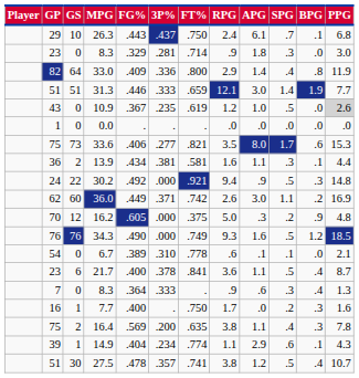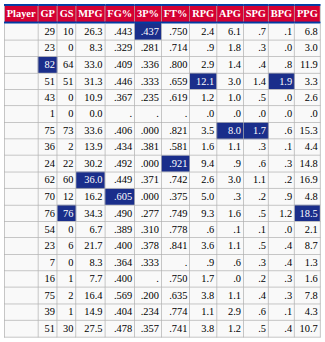31.3 | PPG: 7.7 -> 3.3
10.9 | PPG: lightgrey background -> no background
33.6 | 3P%: .277 -> .000
30.2 | SPG: .5 -> .6
34.3 | 3P%: .000 -> .277
